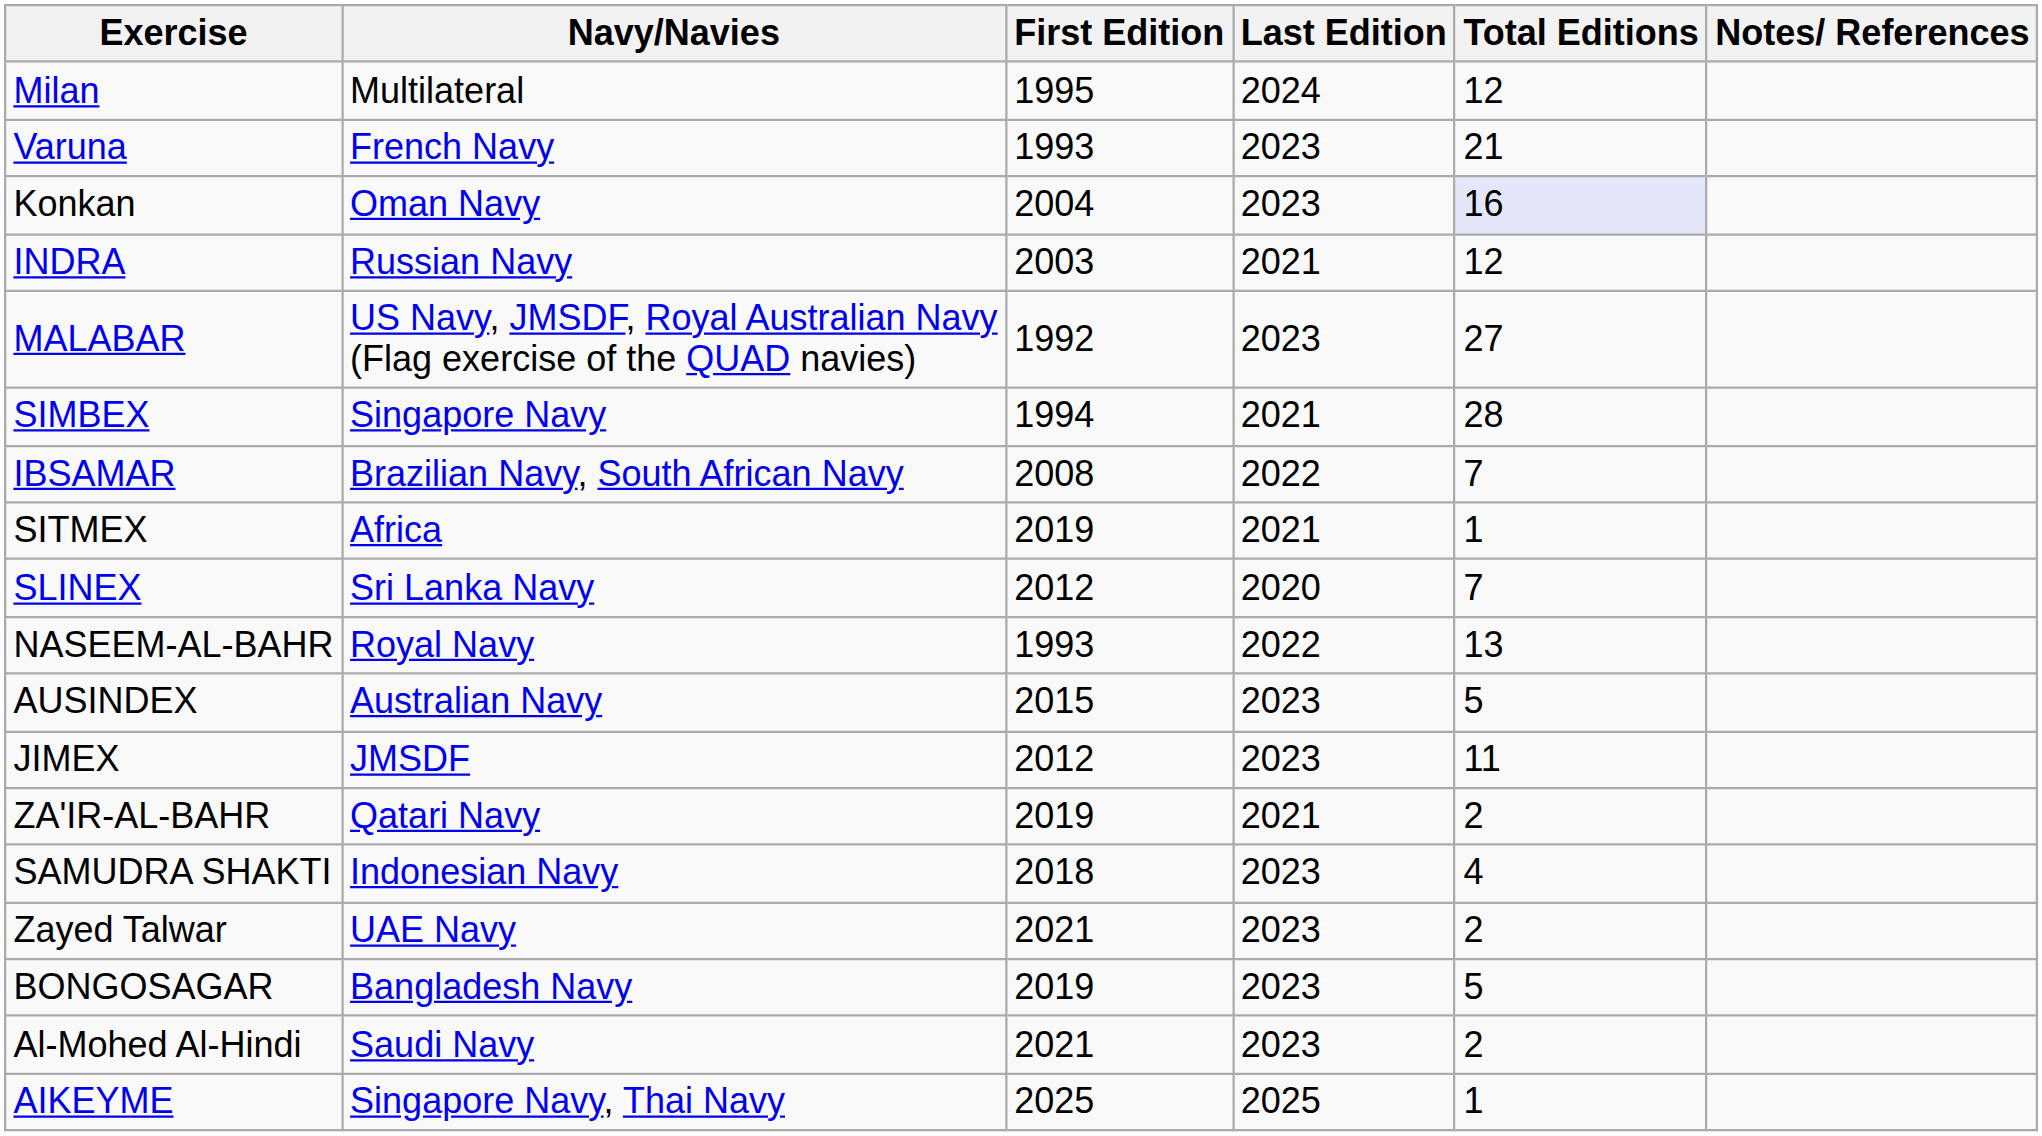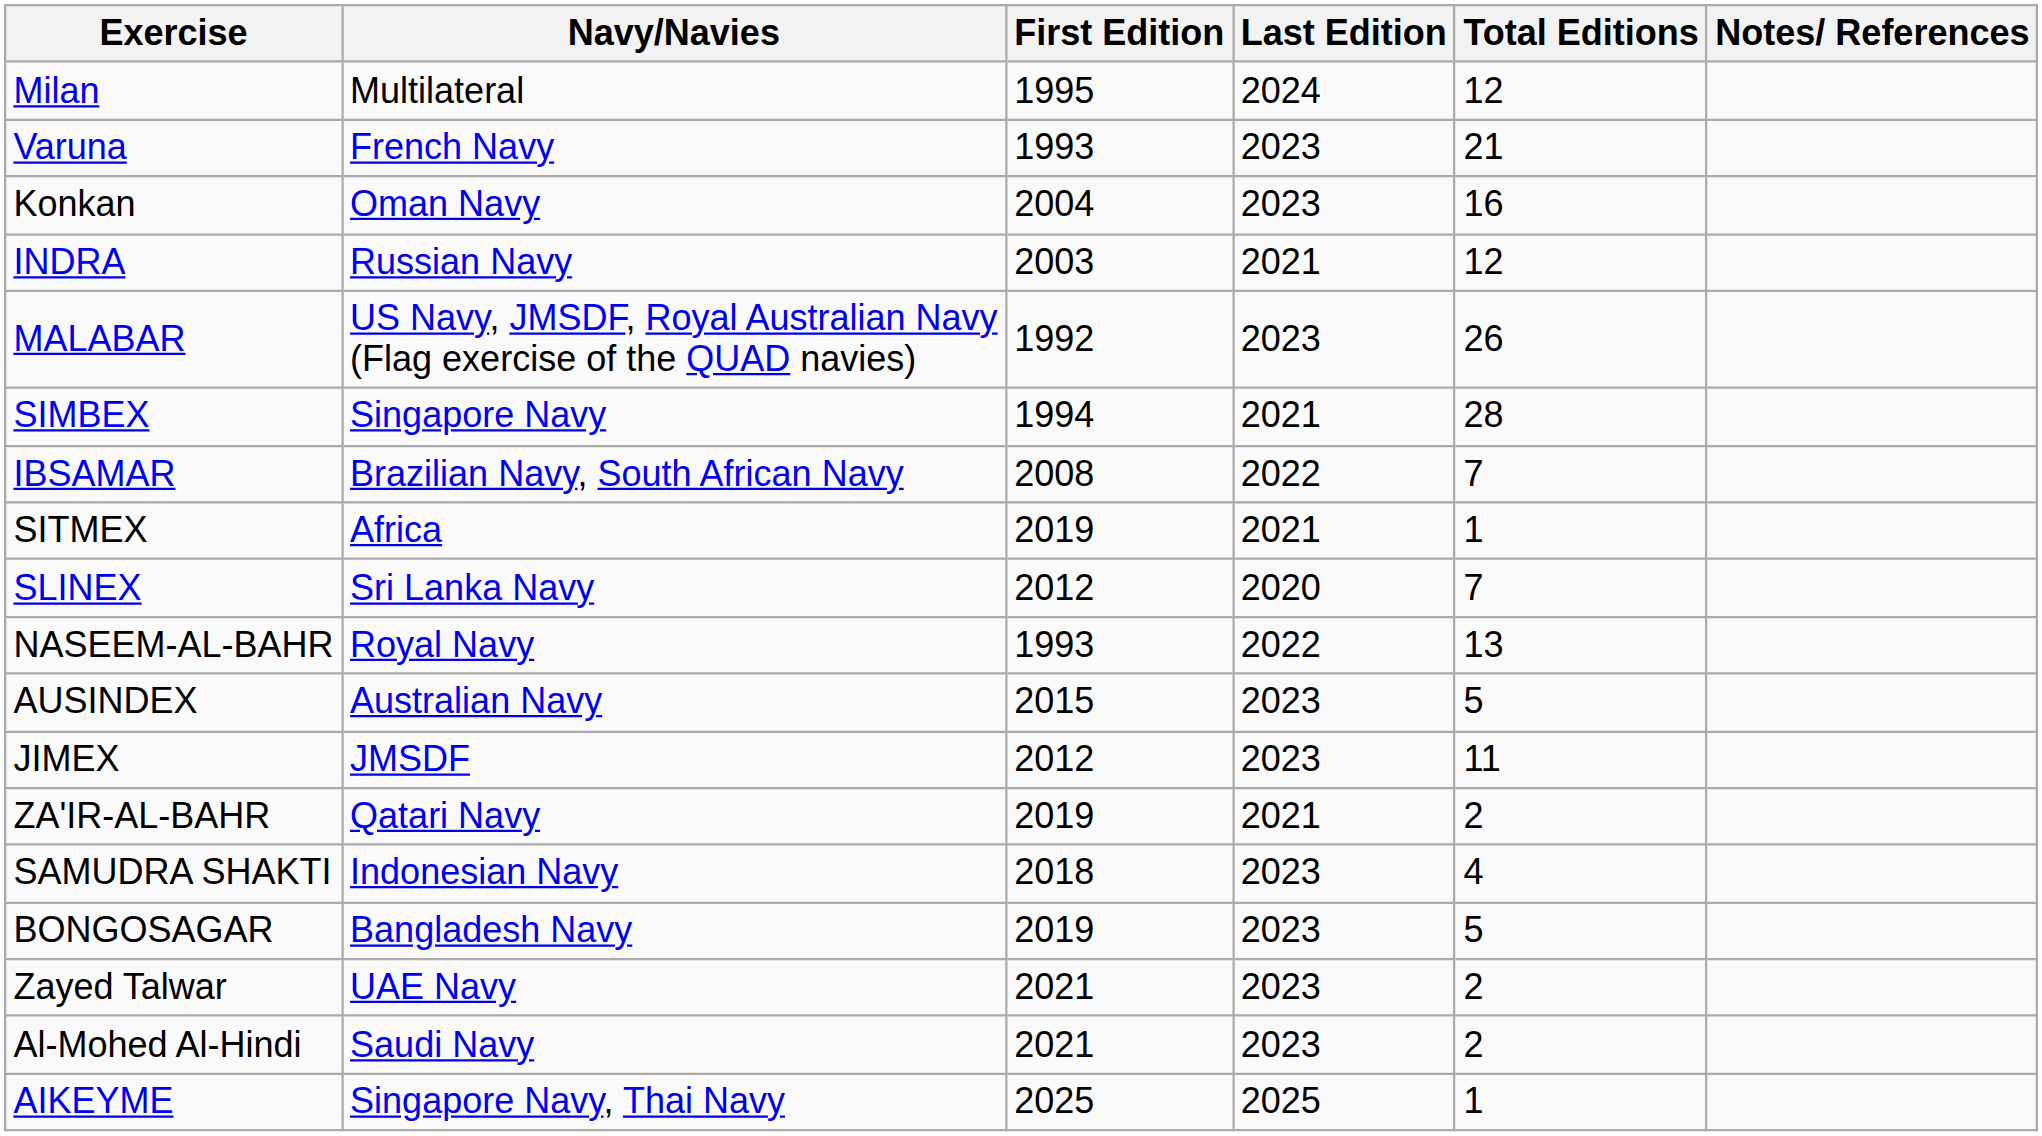Konkan | Total Editions: lavender background -> no background
MALABAR | Total Editions: 27 -> 26
rows swapped: BONGOSAGAR <-> Zayed Talwar
